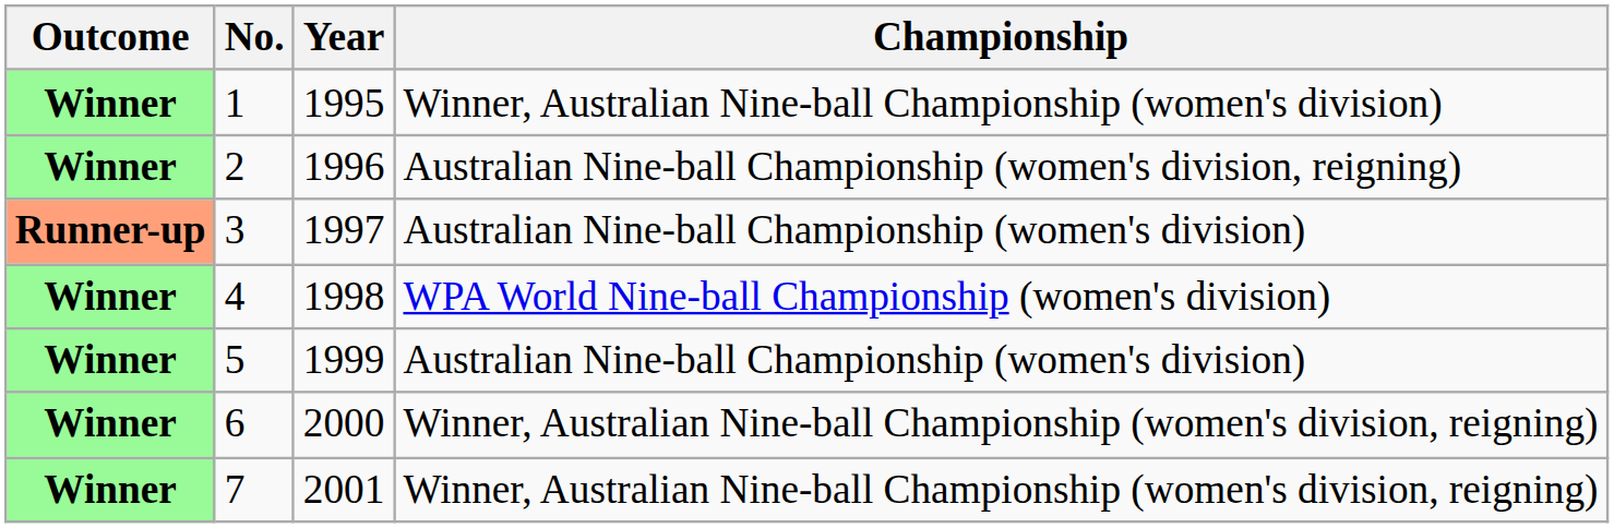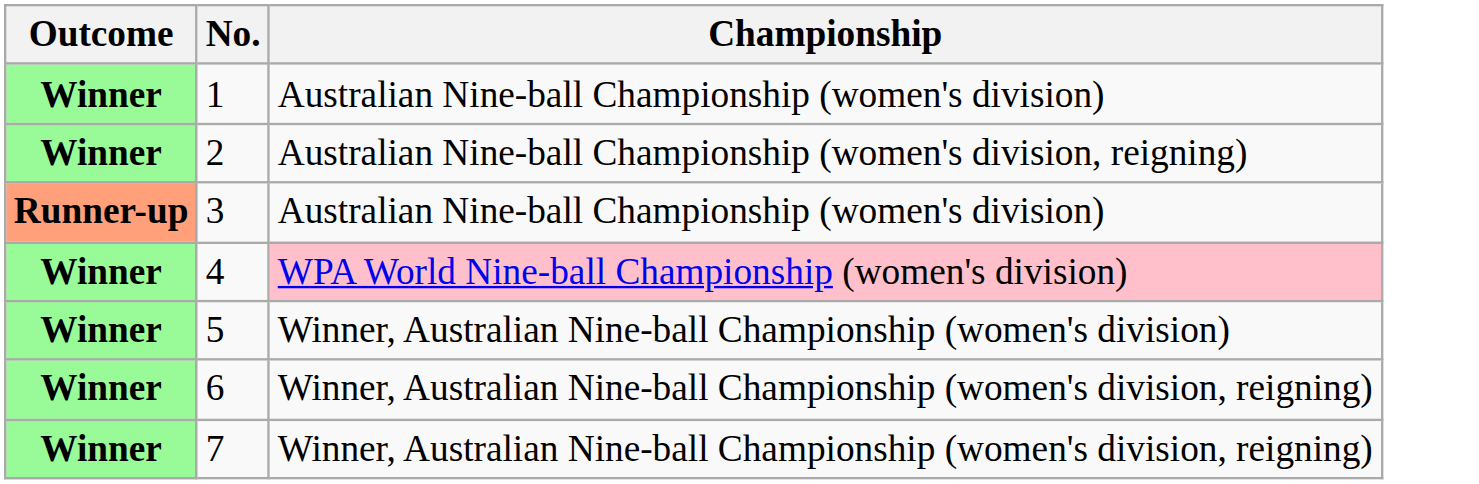- column: Year | 1995 | 1996 | 1997 | 1998 | 1999 | 2000 | 2001
1 | Championship: Winner, Australian Nine-ball Championship (women's division) -> Australian Nine-ball Championship (women's division)
4 | Championship: no background -> pink background
5 | Championship: Australian Nine-ball Championship (women's division) -> Winner, Australian Nine-ball Championship (women's division)
